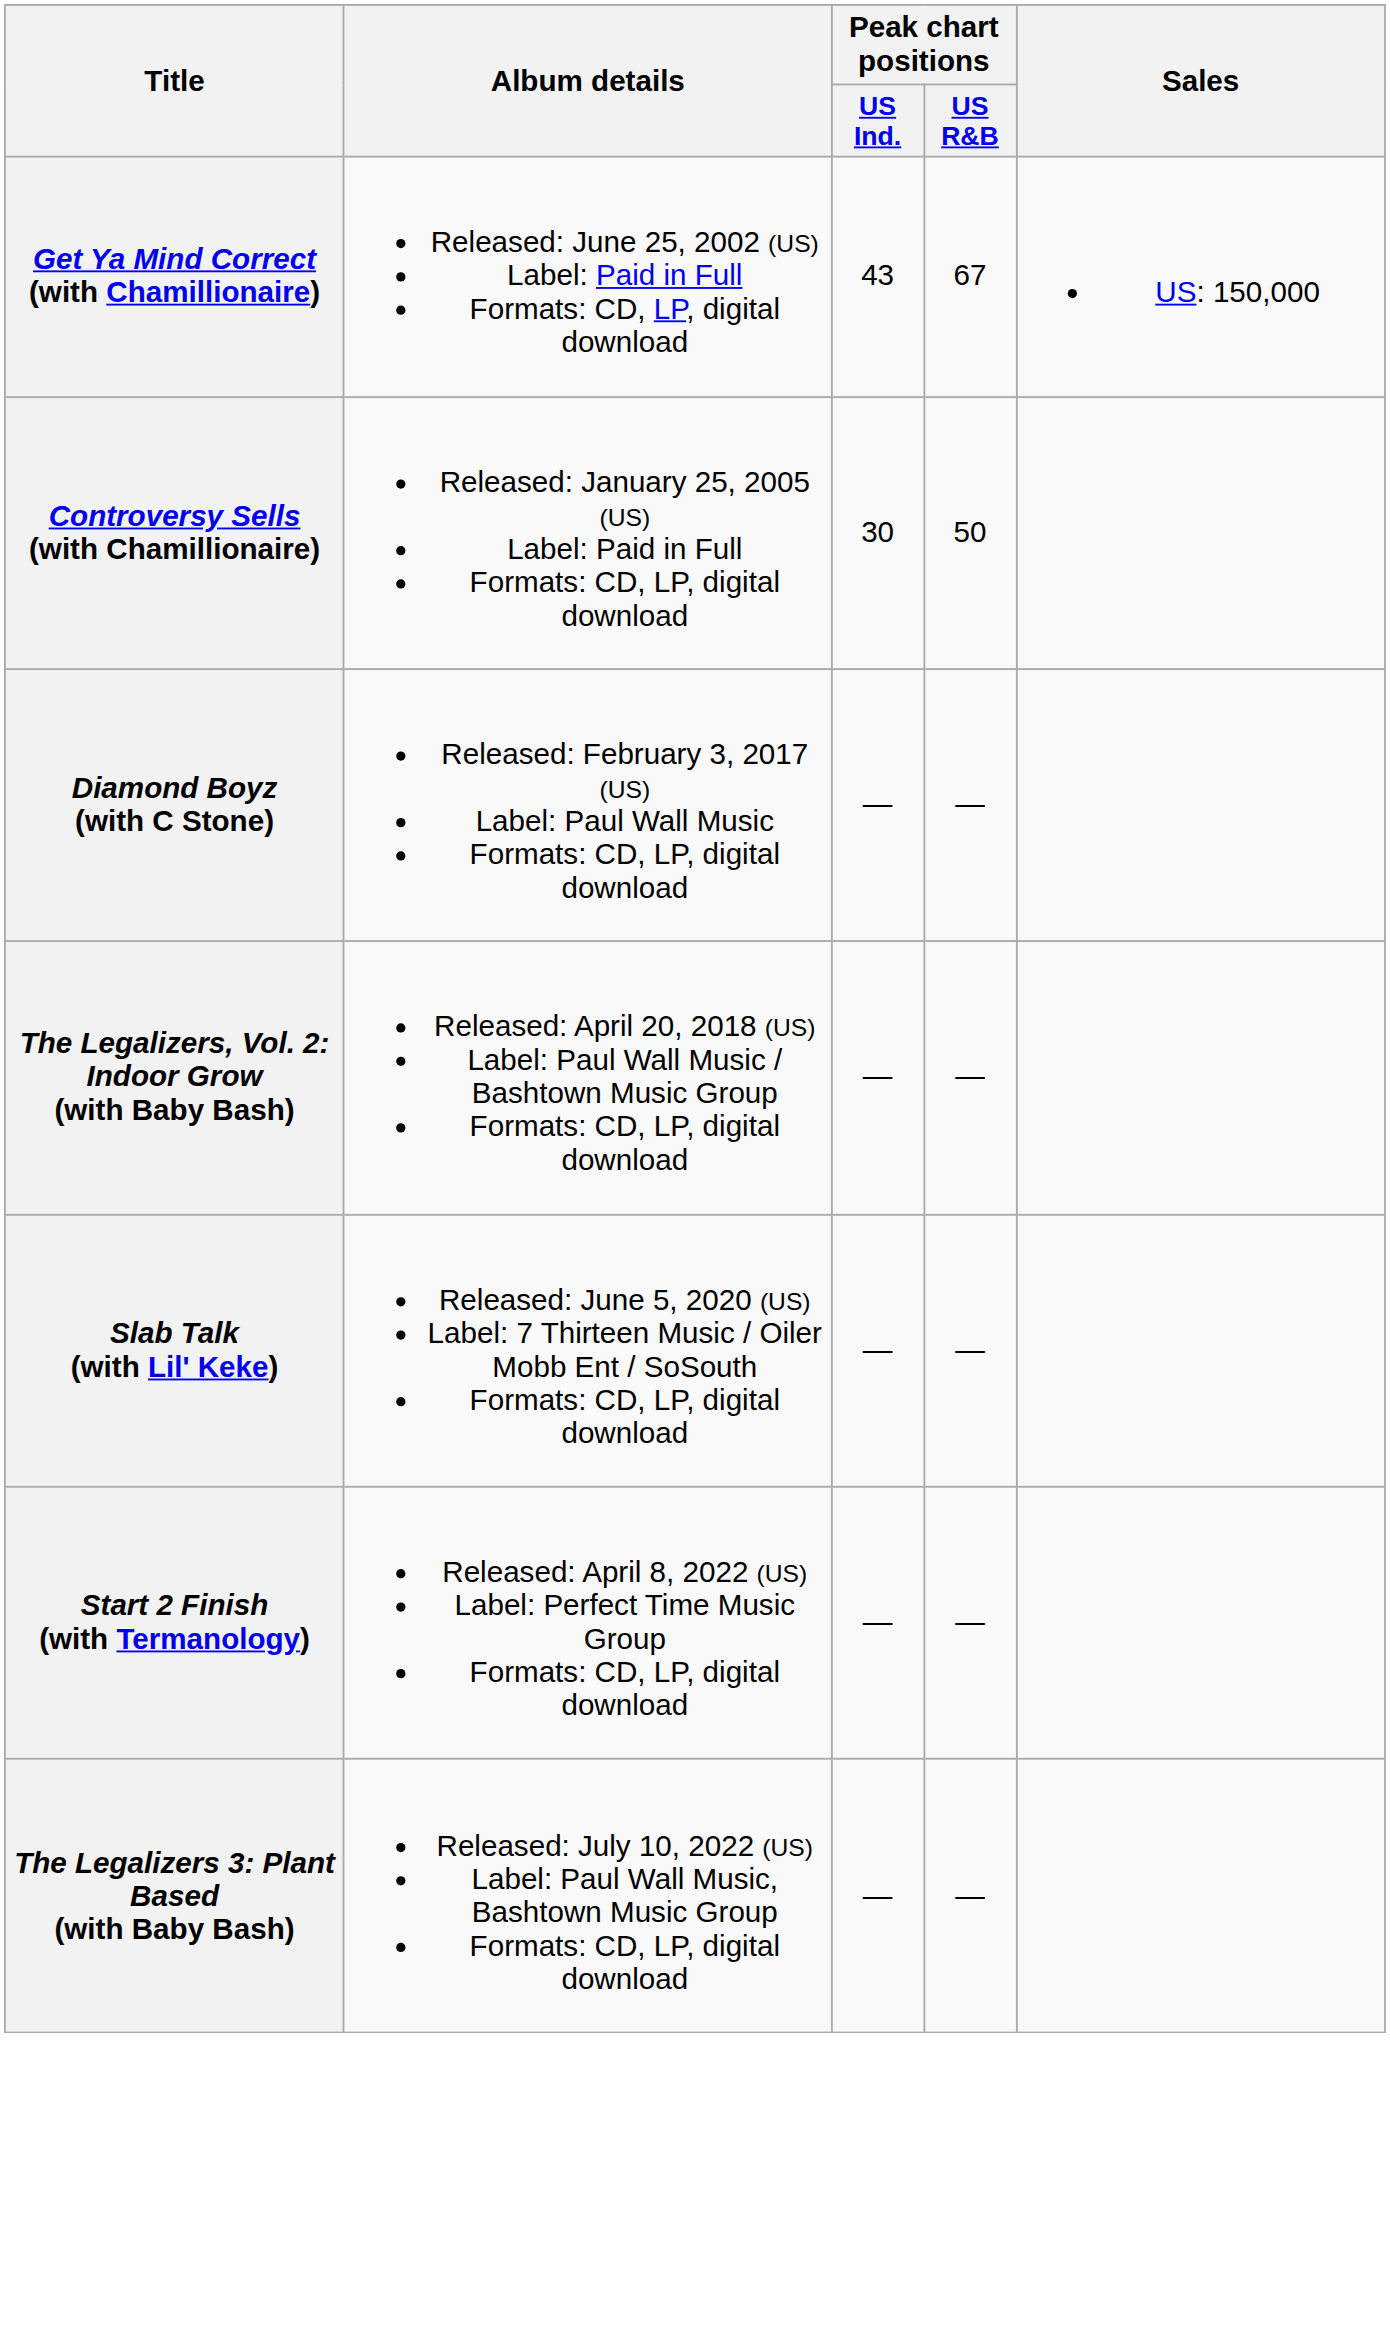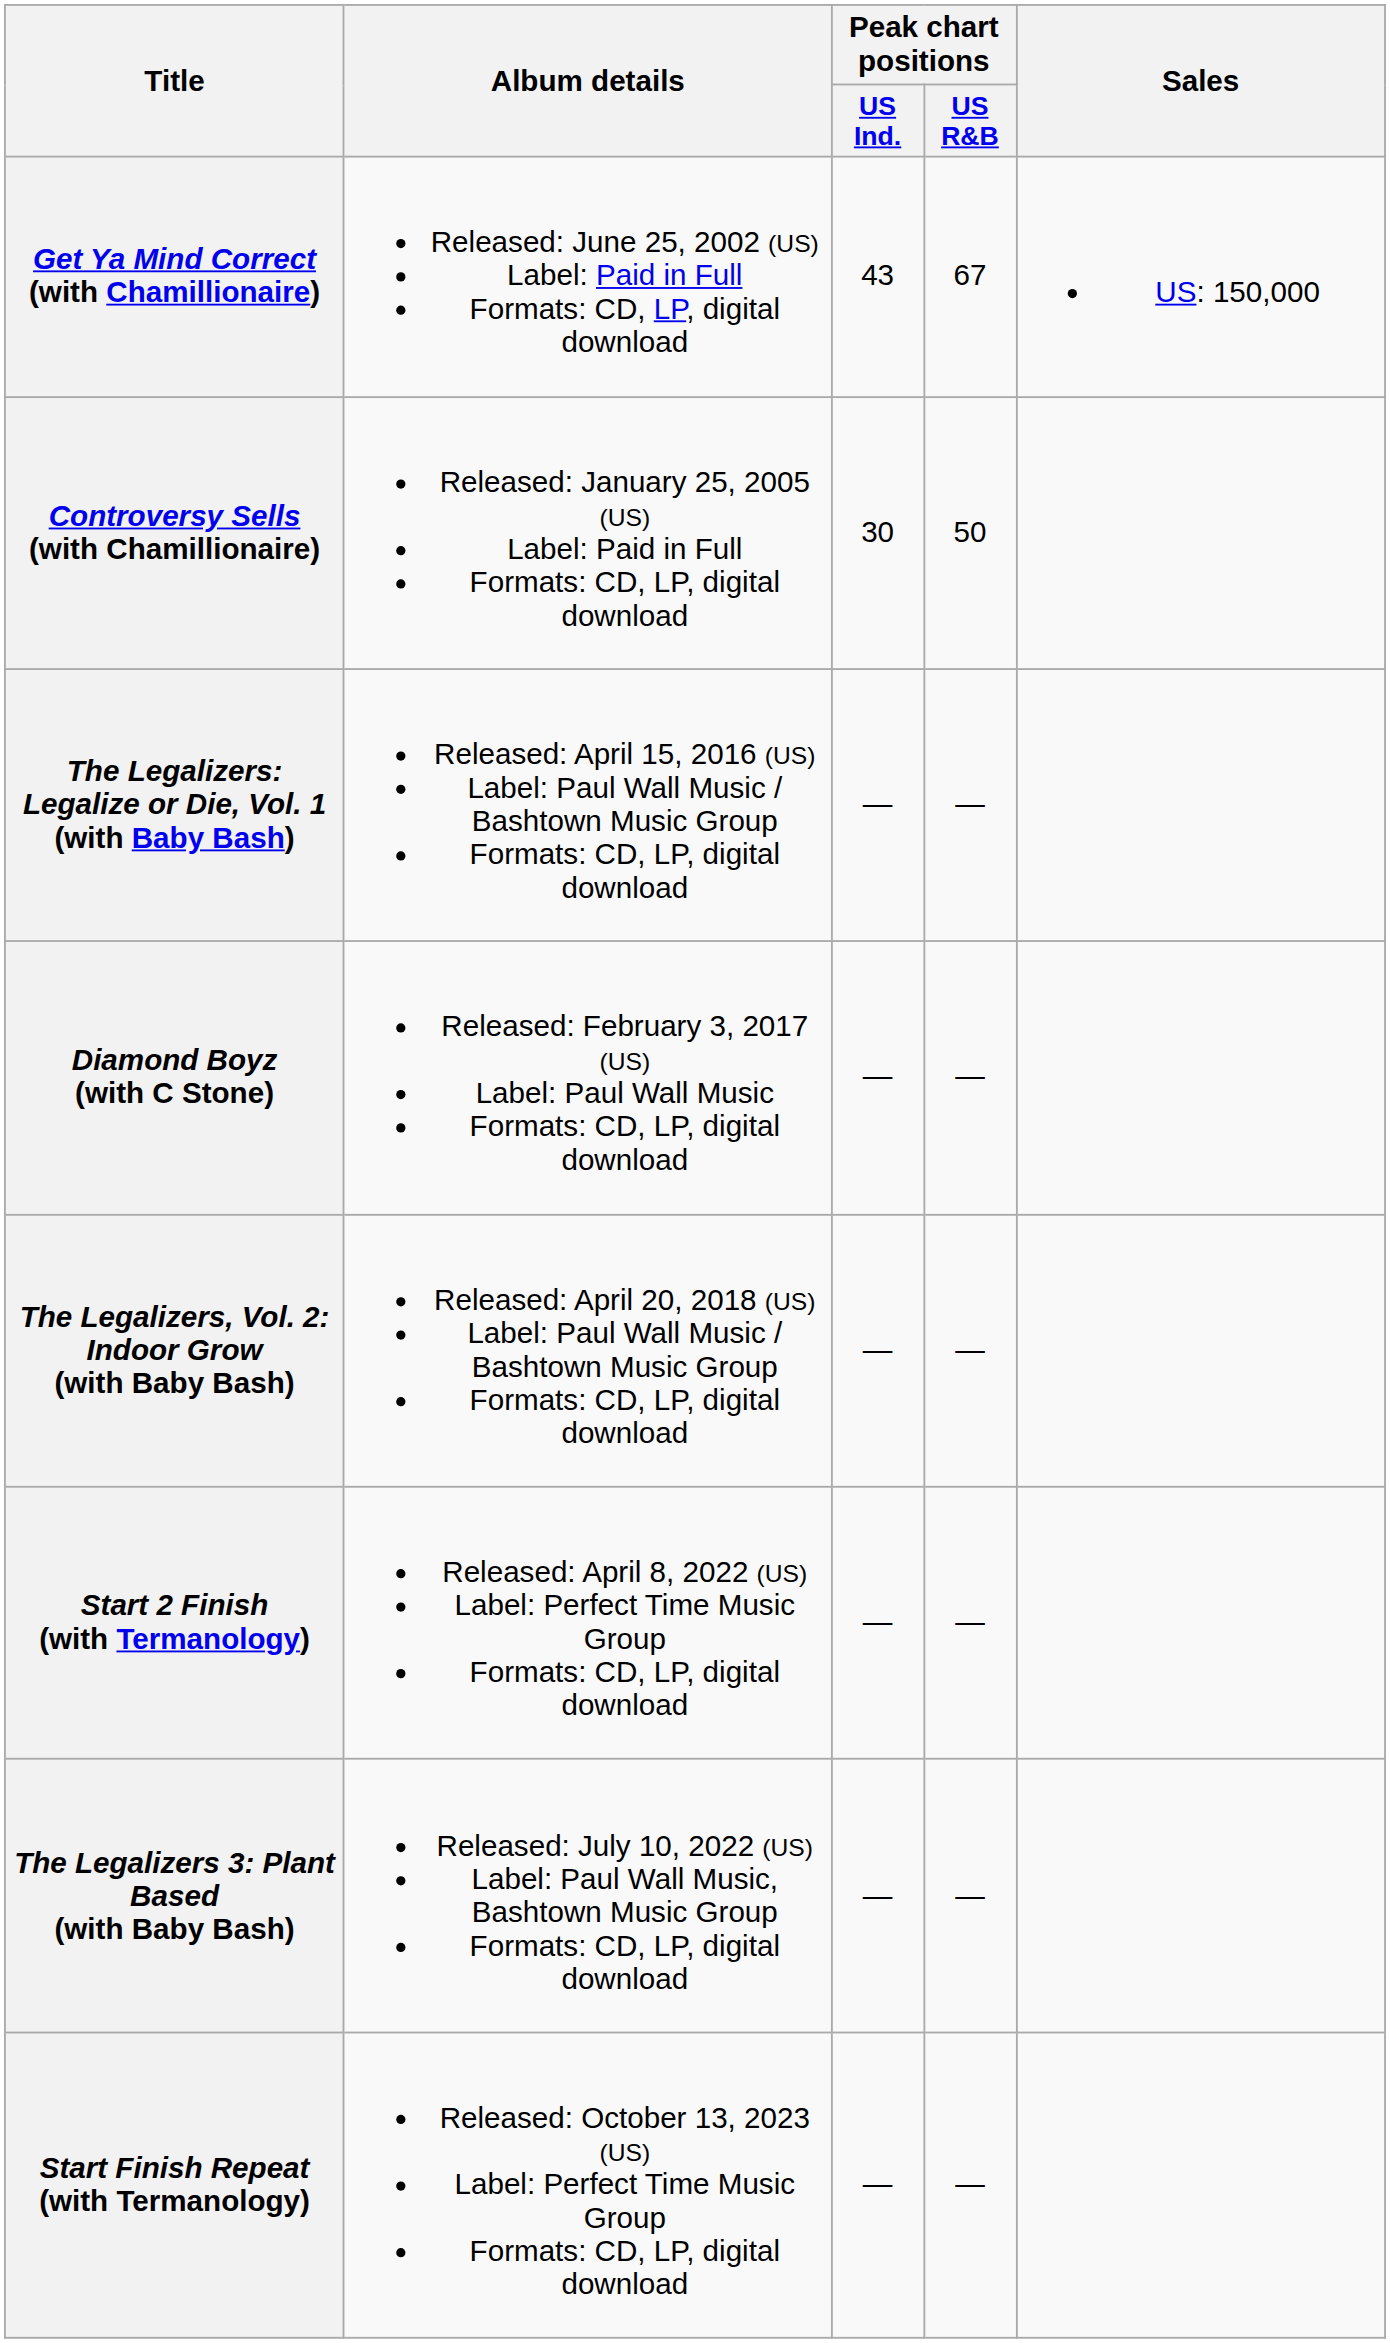+ row: The Legalizers: Legalize or Die, Vol. 1 (with Baby Bash) | Released: April 15, 2016 (US) Label: Paul Wall Music / Bashtown Music Group Formats: CD, LP, digital download | — | —
- row: Slab Talk (with Lil' Keke) | Released: June 5, 2020 (US) Label: 7 Thirteen Music / Oiler Mobb Ent / SoSouth Formats: CD, LP, digital download | — | —
+ row: Start Finish Repeat (with Termanology) | Released: October 13, 2023 (US) Label: Perfect Time Music Group Formats: CD, LP, digital download | — | —
